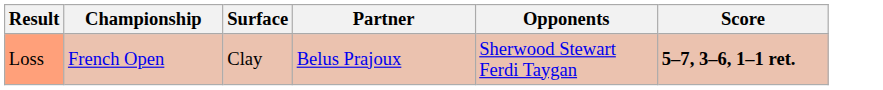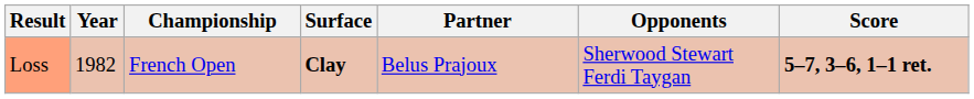+ column: Year | 1982
Loss | Surface: normal -> bold
